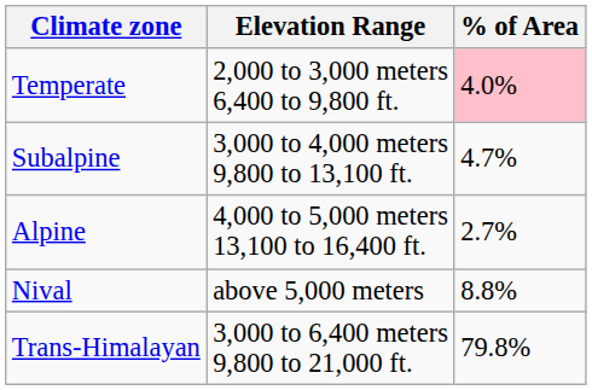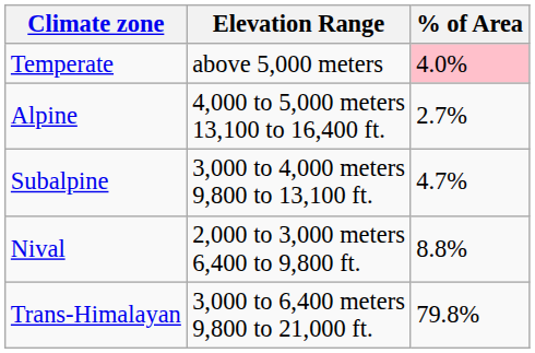Temperate | Elevation Range: 2,000 to 3,000 meters 6,400 to 9,800 ft. -> above 5,000 meters
rows swapped: Subalpine <-> Alpine
Nival | Elevation Range: above 5,000 meters -> 2,000 to 3,000 meters 6,400 to 9,800 ft.
